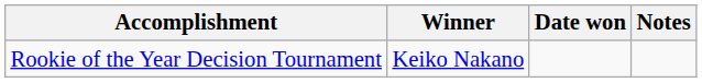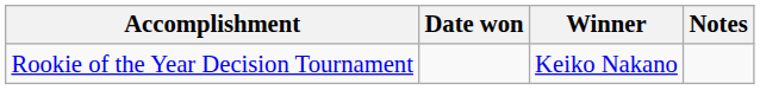columns swapped: Winner <-> Date won
